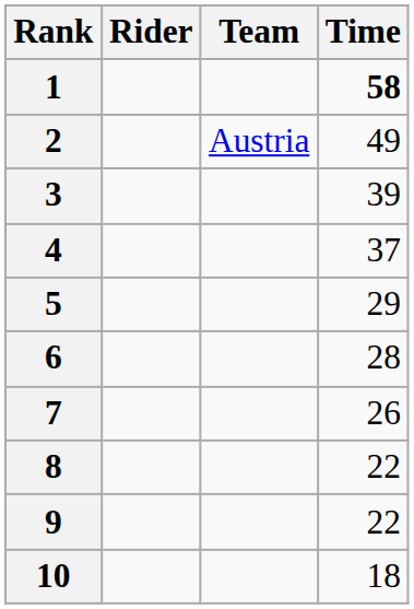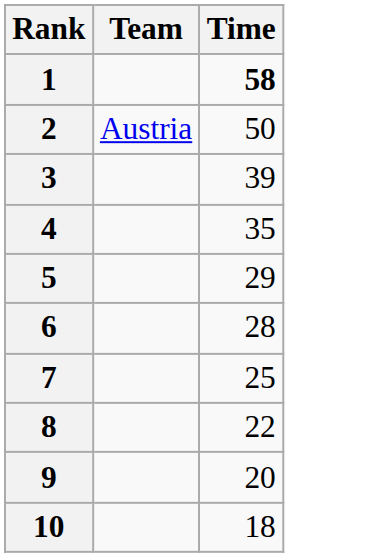- column: Rider
2 | Time: 49 -> 50
4 | Time: 37 -> 35
7 | Time: 26 -> 25
9 | Time: 22 -> 20
